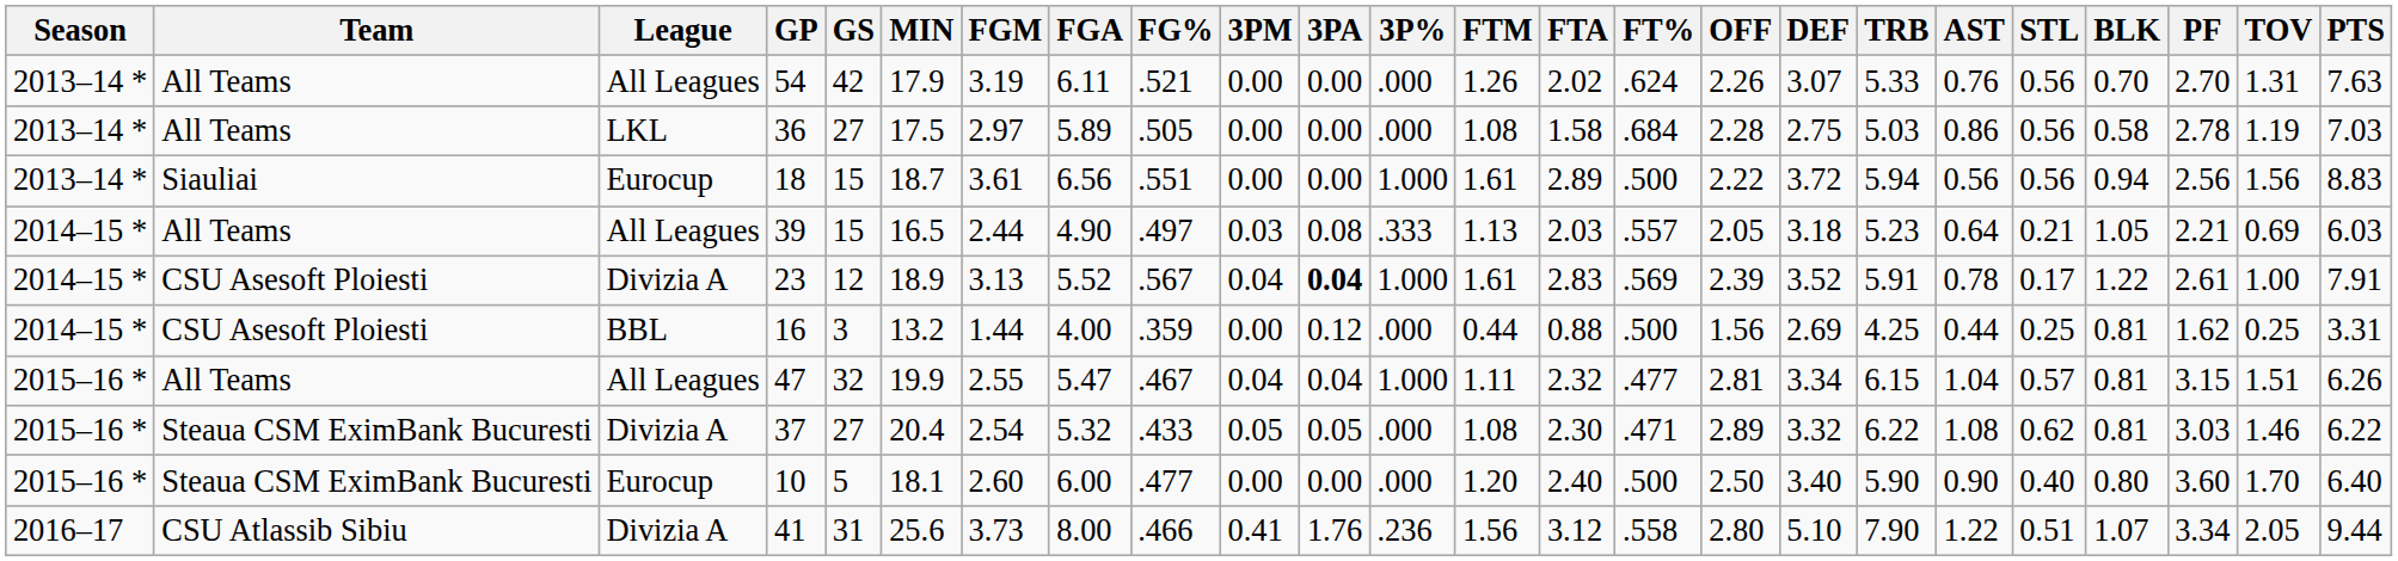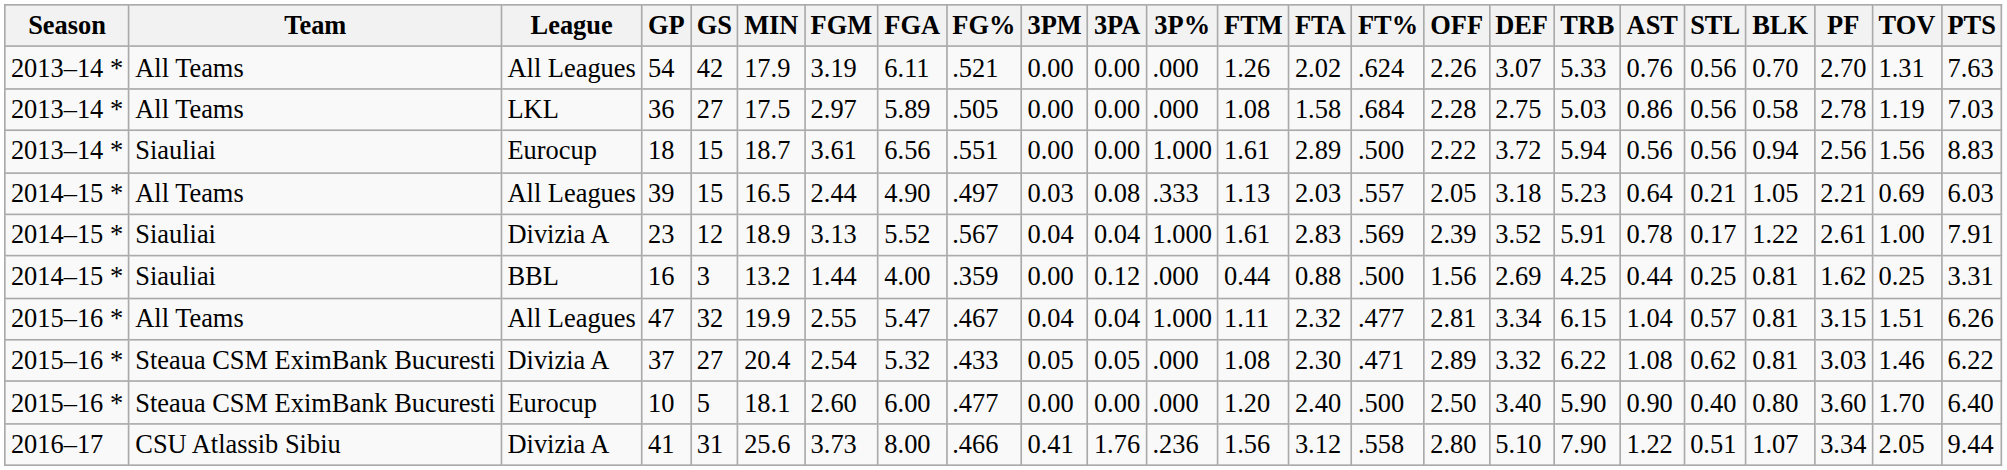23 | Team: CSU Asesoft Ploiesti -> Siauliai
23 | 3PA: bold -> normal
16 | Team: CSU Asesoft Ploiesti -> Siauliai
